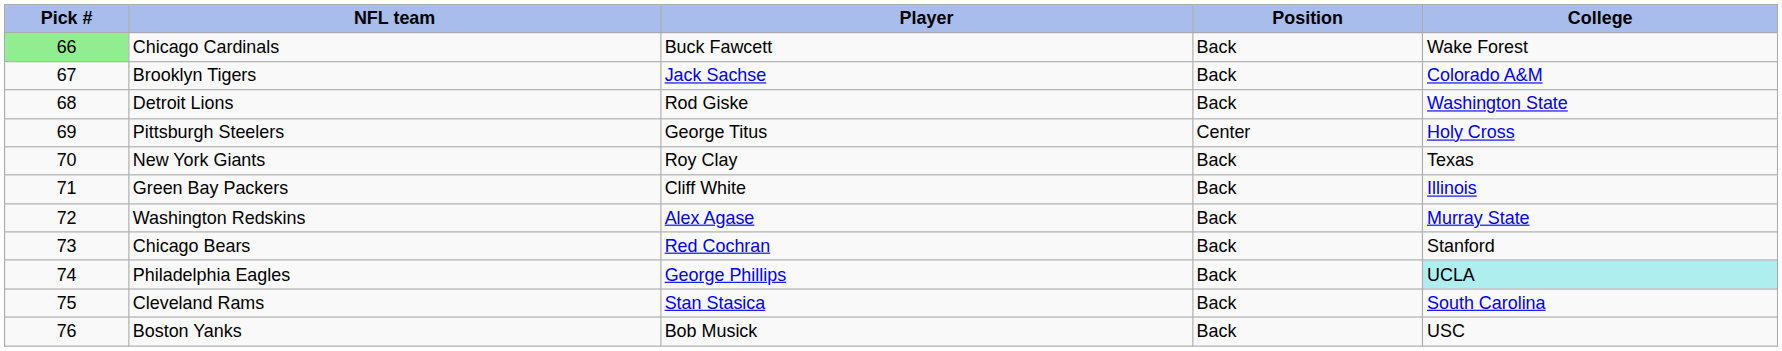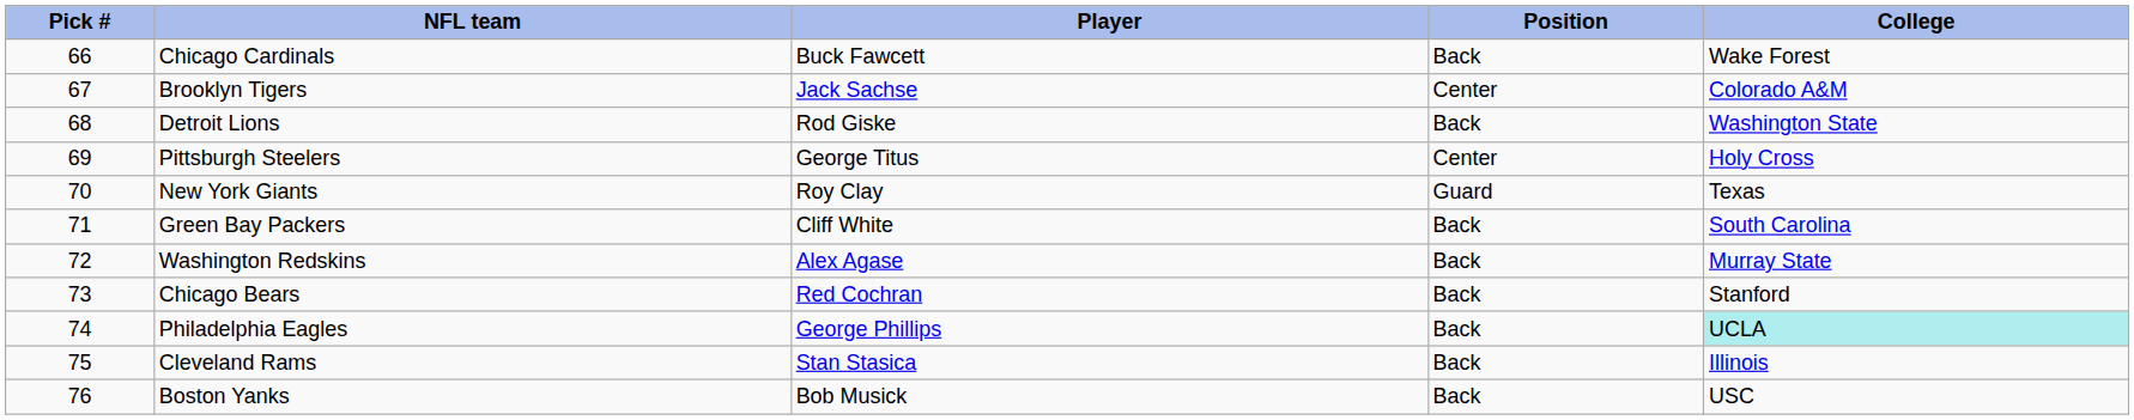Chicago Cardinals | Pick #: lightgreen background -> no background
Brooklyn Tigers | Position: Back -> Center
New York Giants | Position: Back -> Guard
Green Bay Packers | College: Illinois -> South Carolina
Cleveland Rams | College: South Carolina -> Illinois
